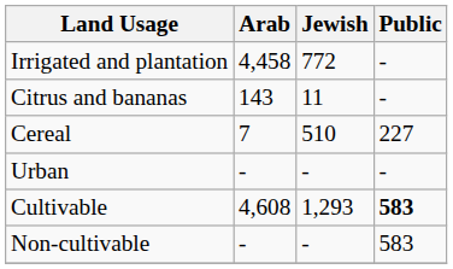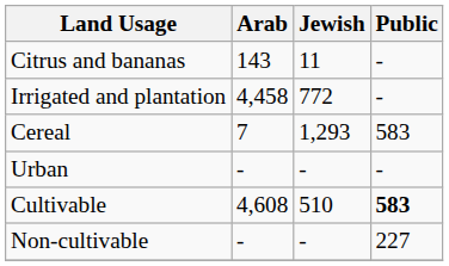rows swapped: Citrus and bananas <-> Irrigated and plantation
Cereal | Jewish: 510 -> 1,293
Cereal | Public: 227 -> 583
Cultivable | Jewish: 1,293 -> 510
Non-cultivable | Public: 583 -> 227
